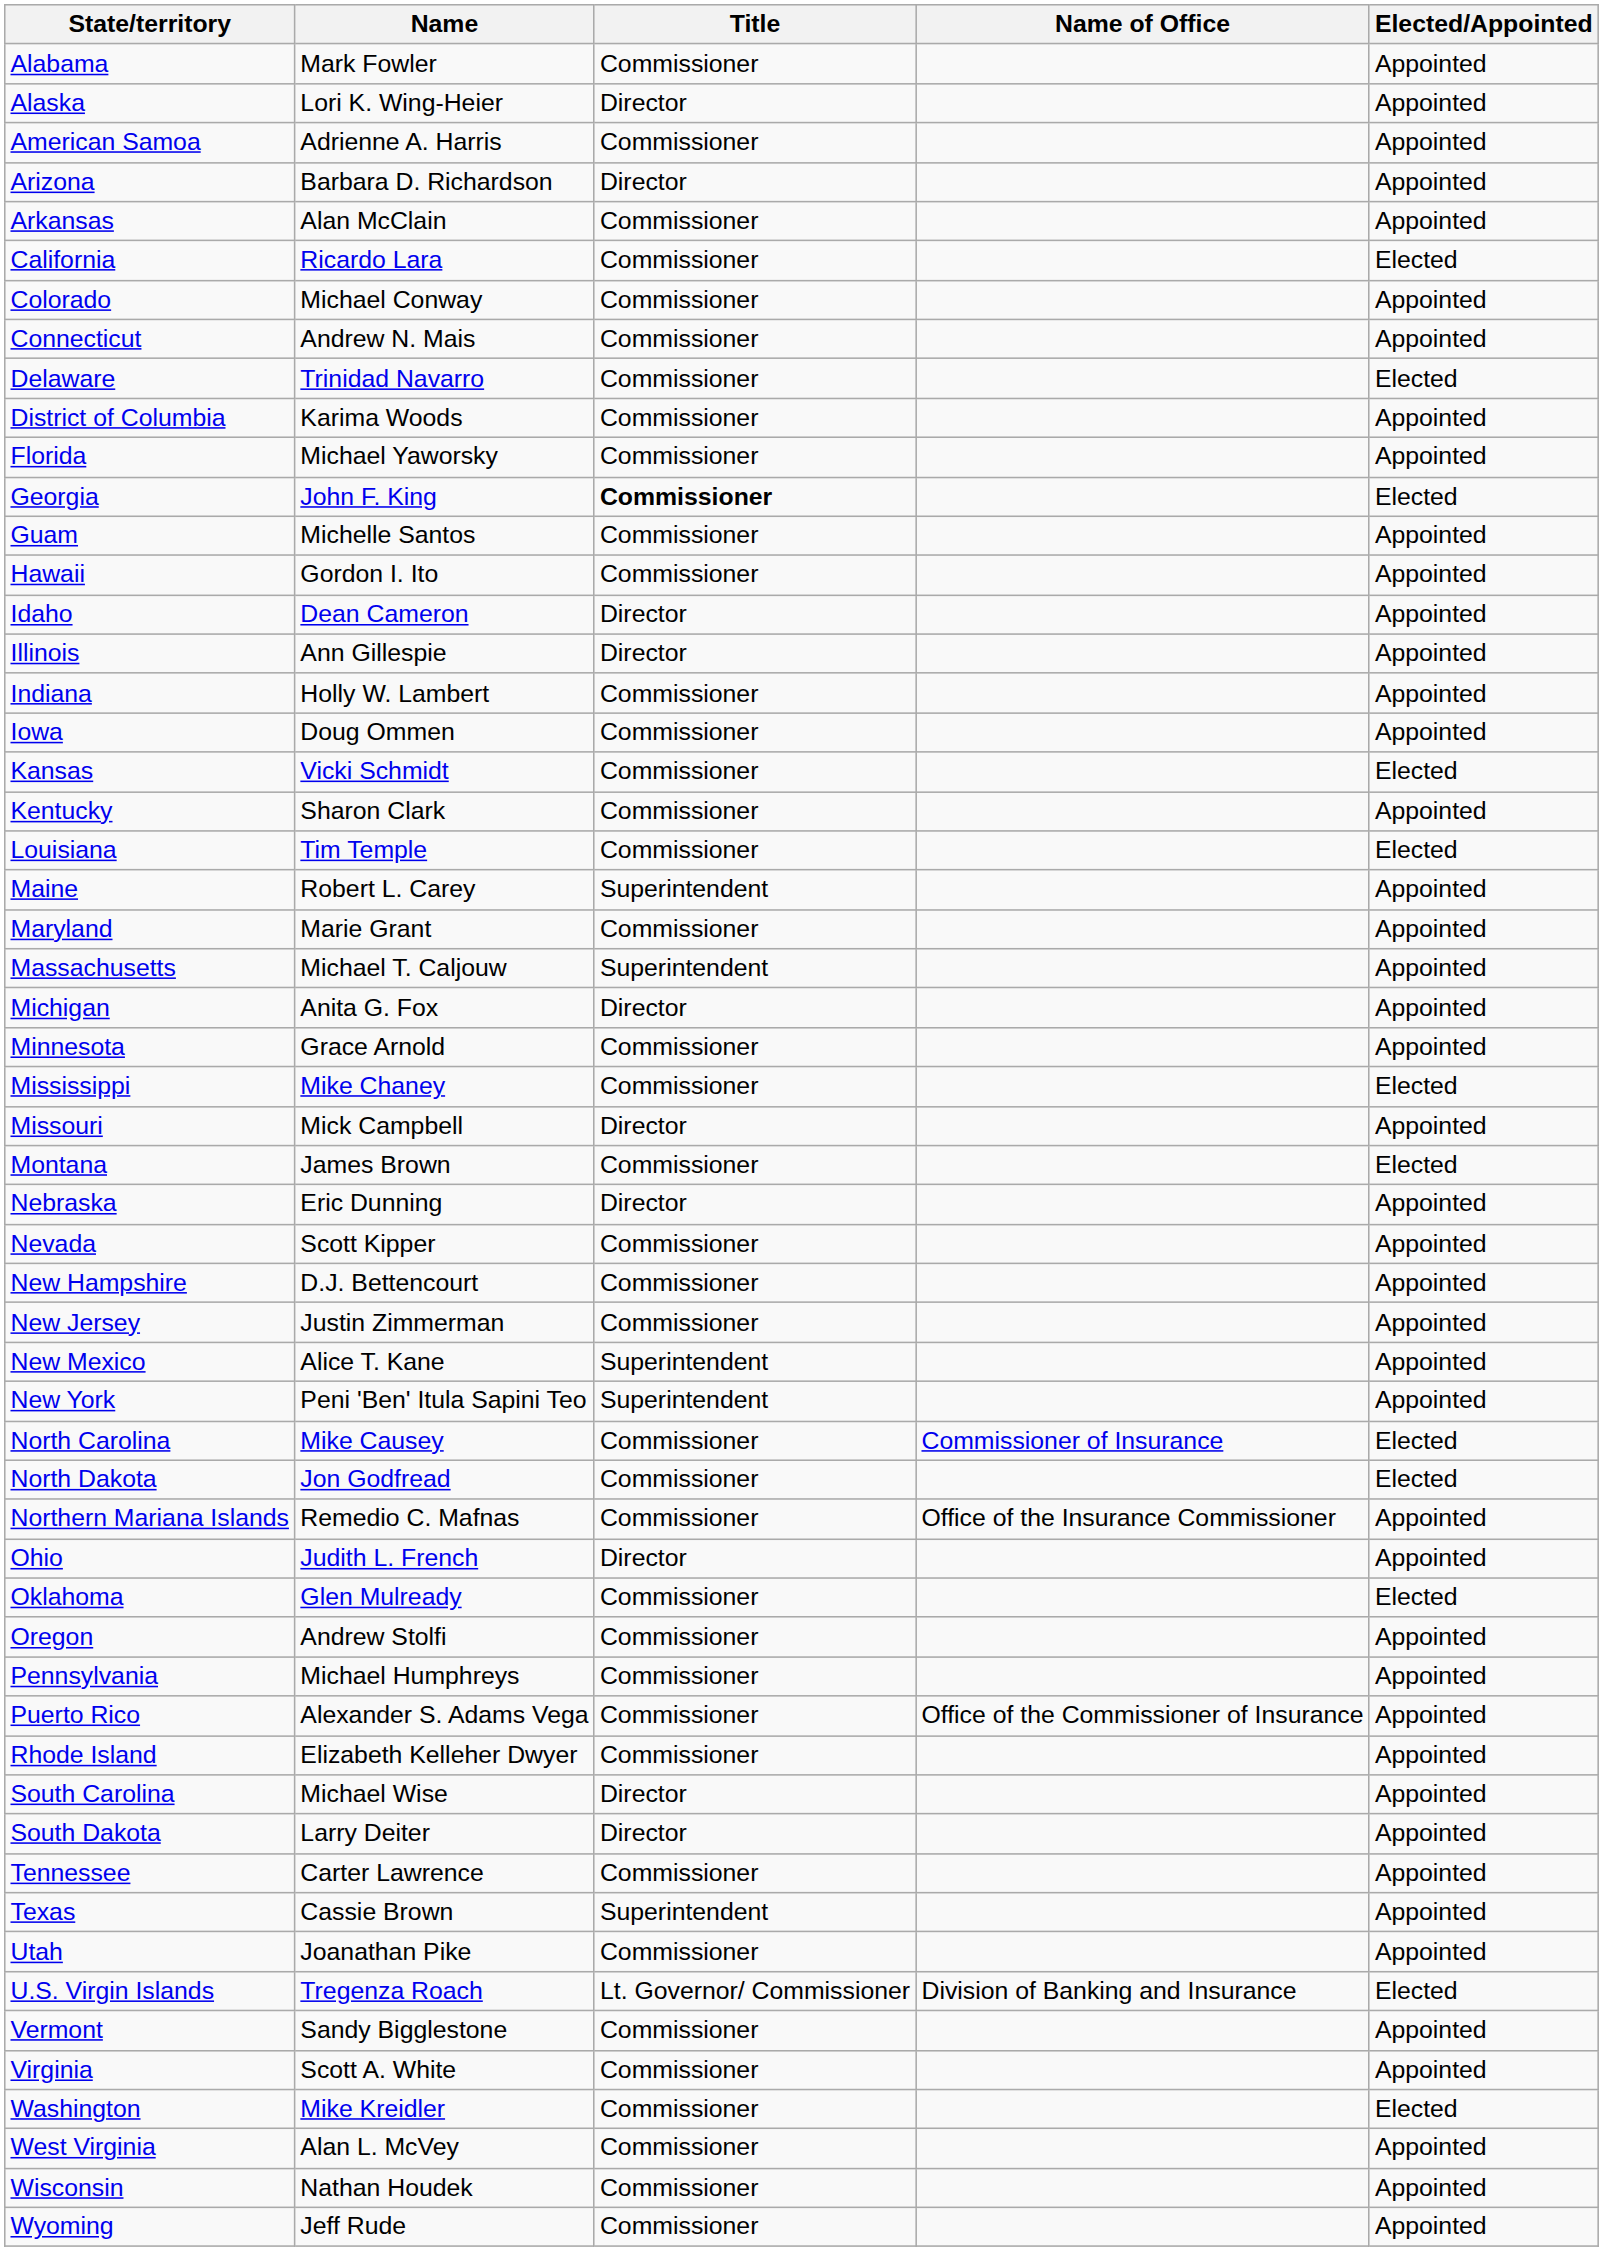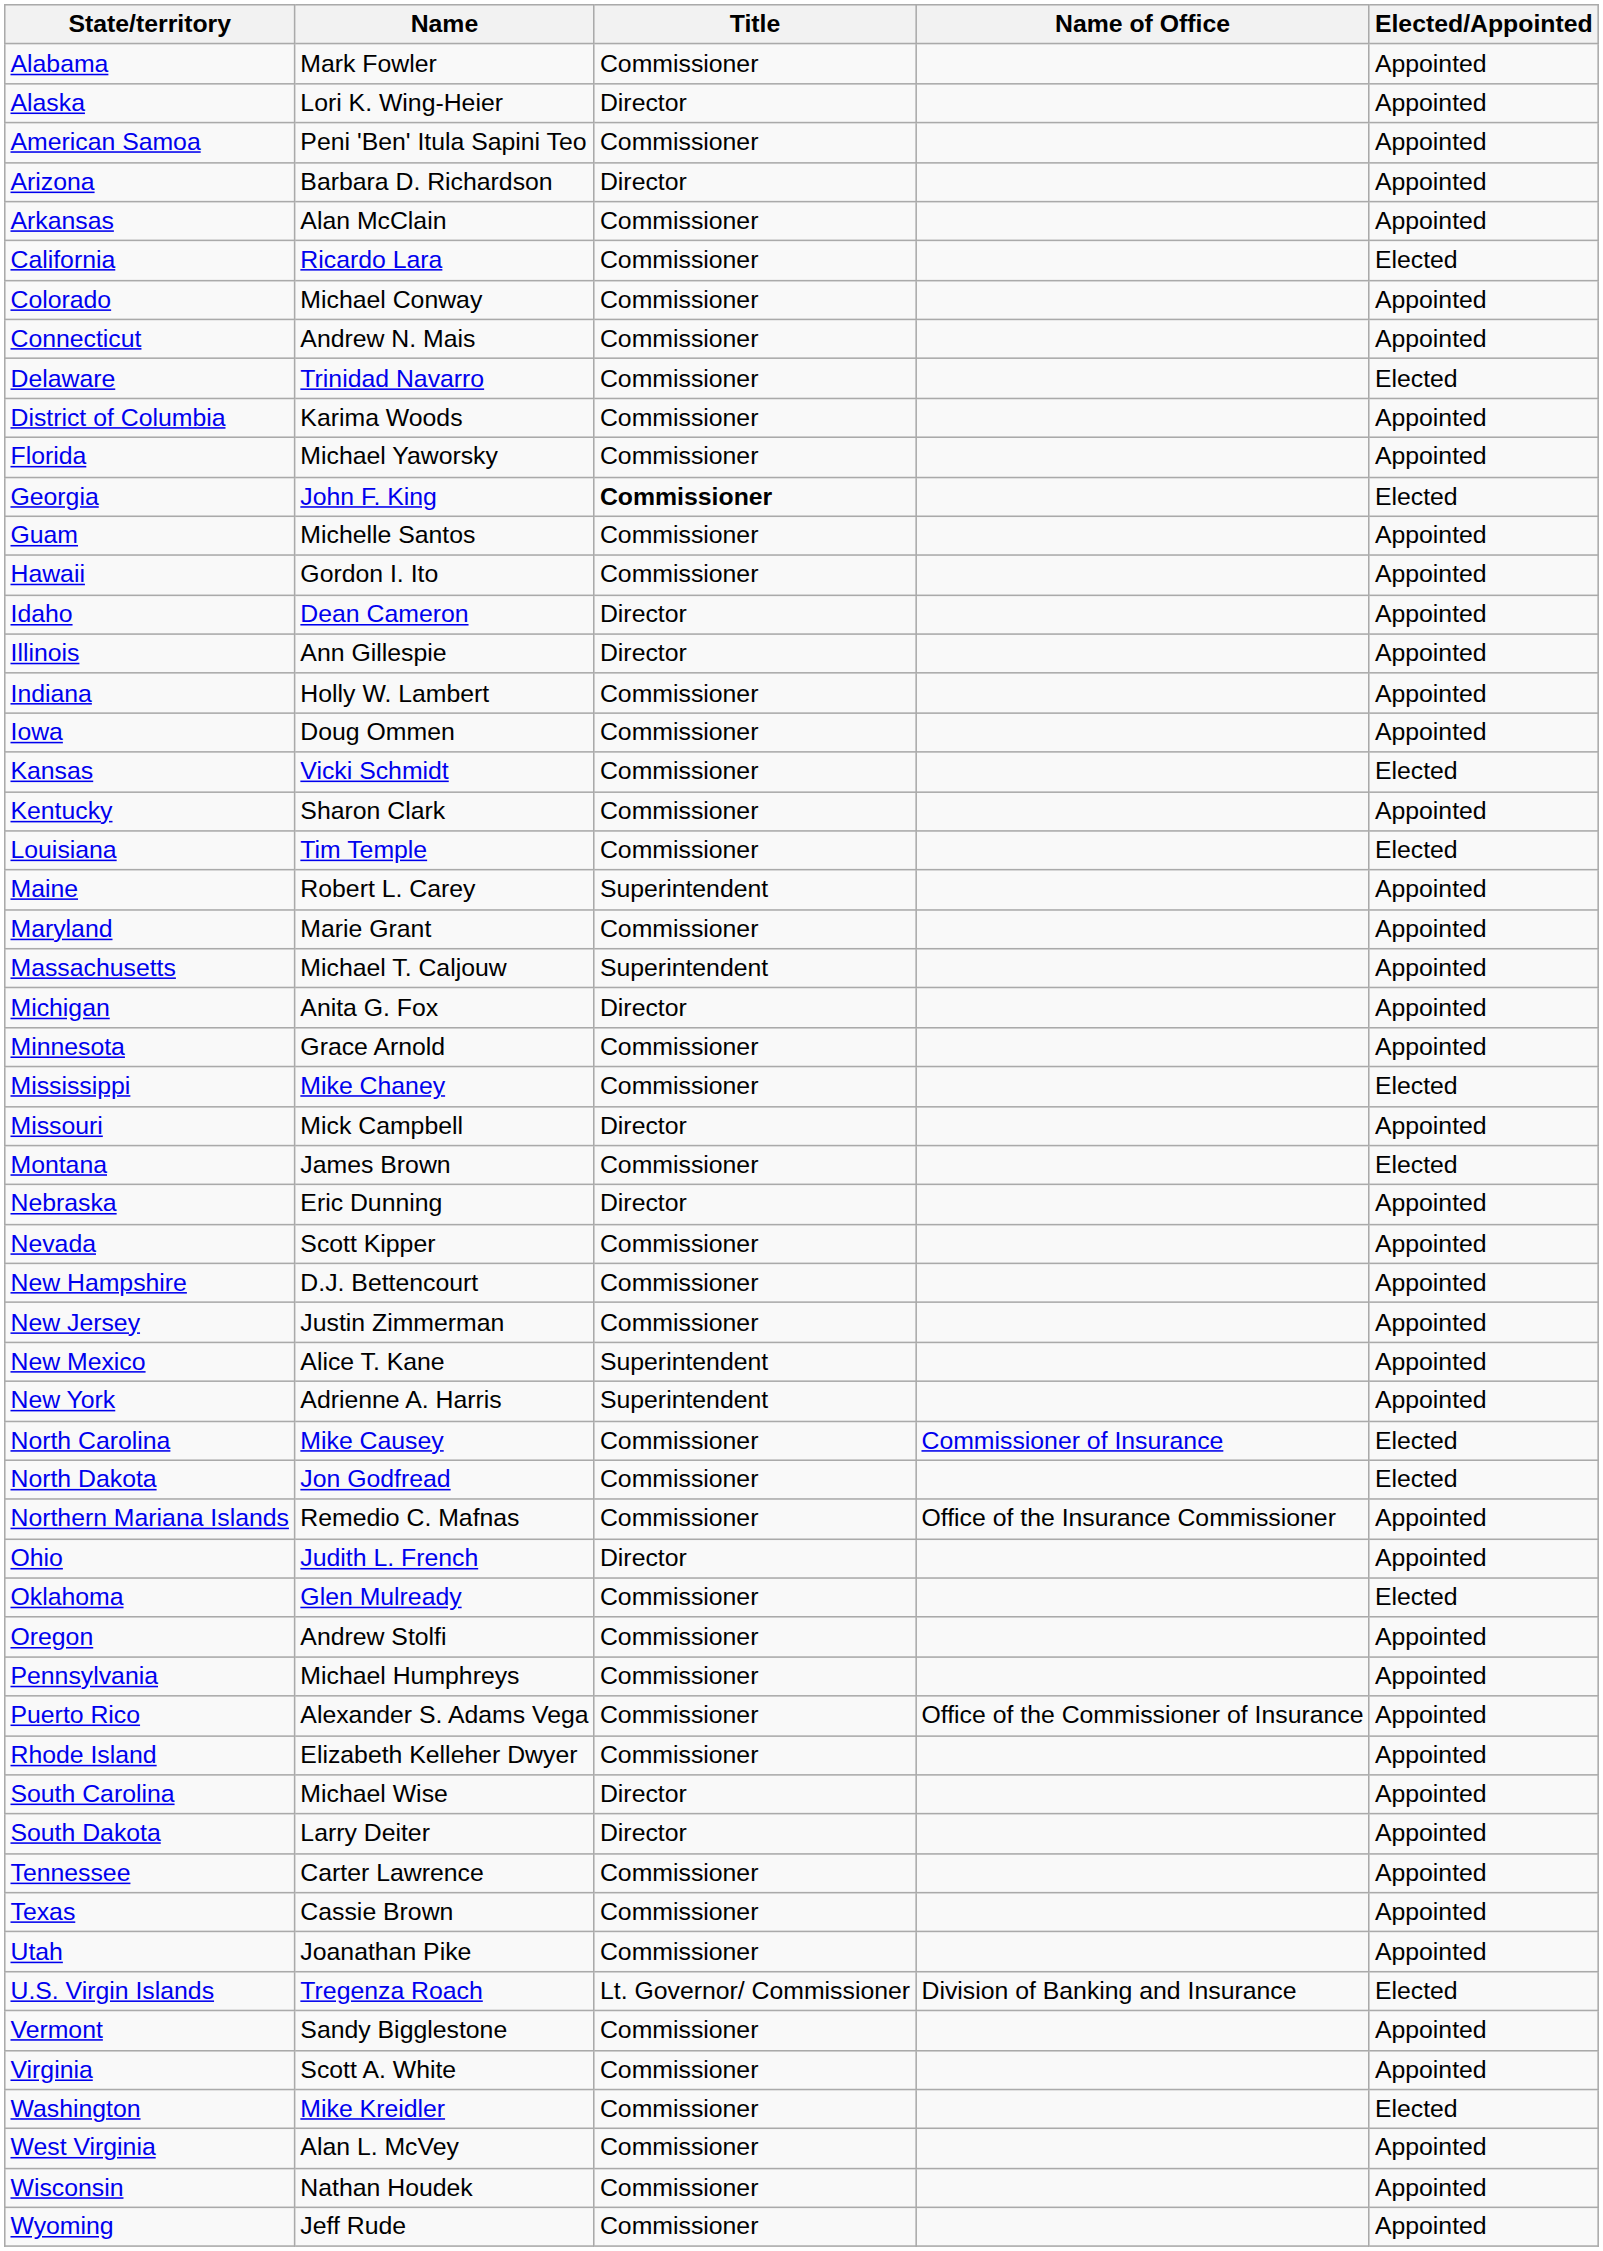American Samoa | Name: Adrienne A. Harris -> Peni 'Ben' Itula Sapini Teo
New York | Name: Peni 'Ben' Itula Sapini Teo -> Adrienne A. Harris
Texas | Title: Superintendent -> Commissioner
